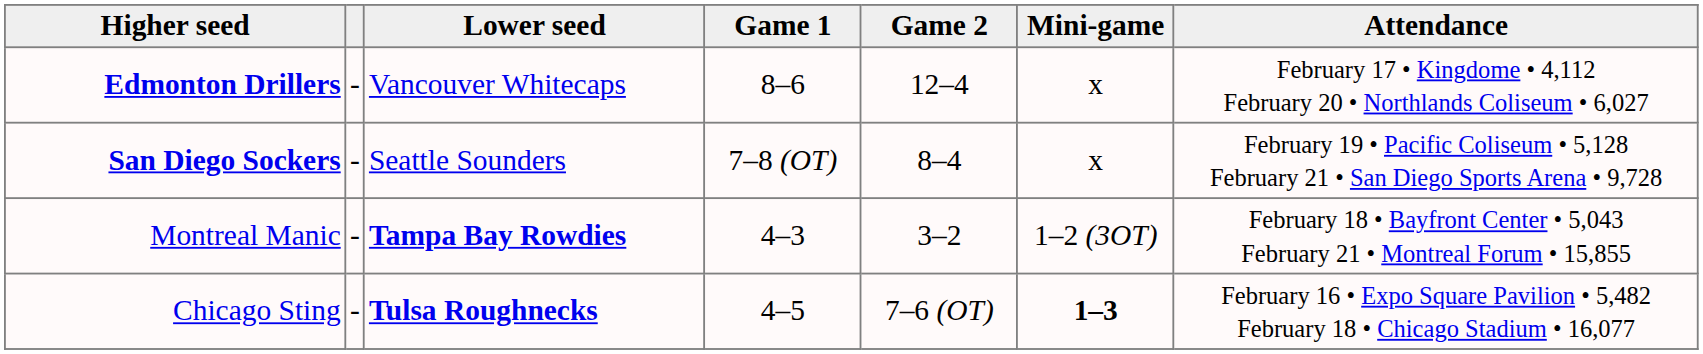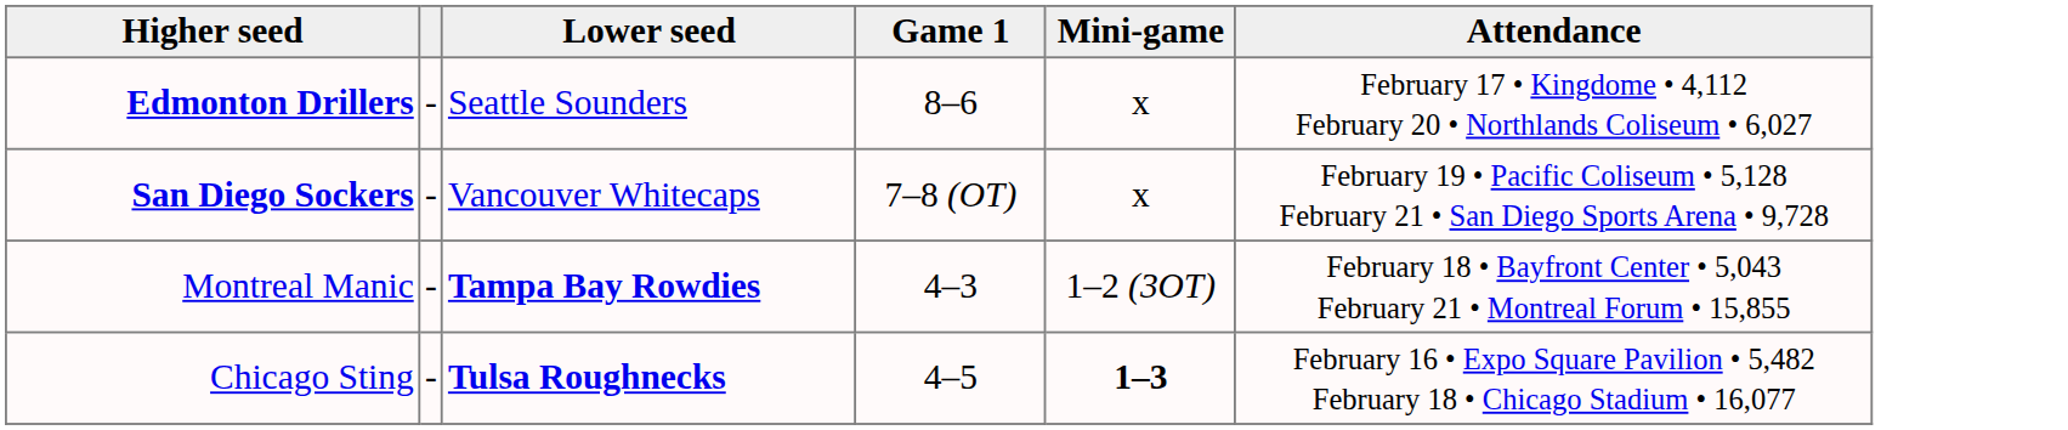- column: Game 2 | 12–4 | 8–4 | 3–2 | 7–6 (OT)
Edmonton Drillers | Lower seed: Vancouver Whitecaps -> Seattle Sounders
San Diego Sockers | Lower seed: Seattle Sounders -> Vancouver Whitecaps
